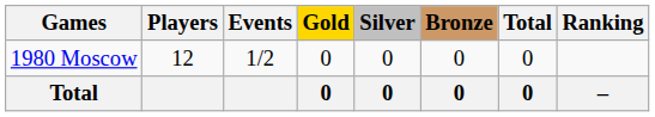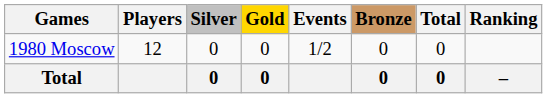columns swapped: Events <-> Silver
